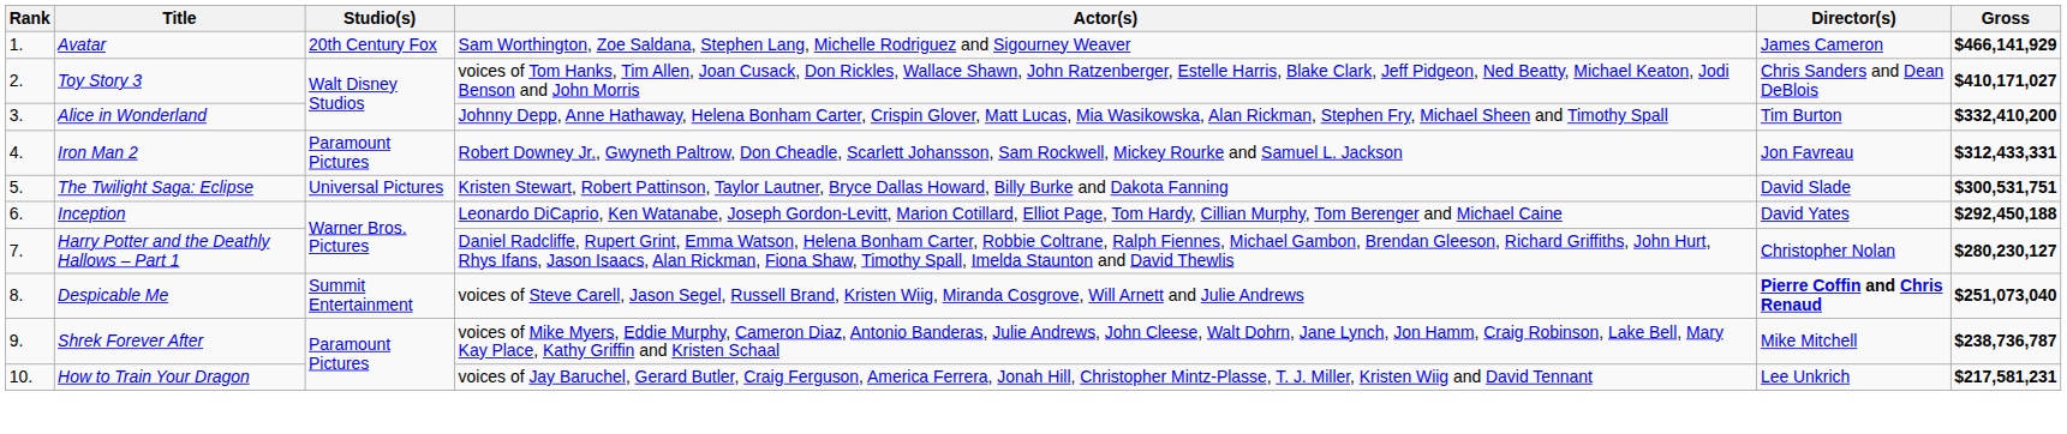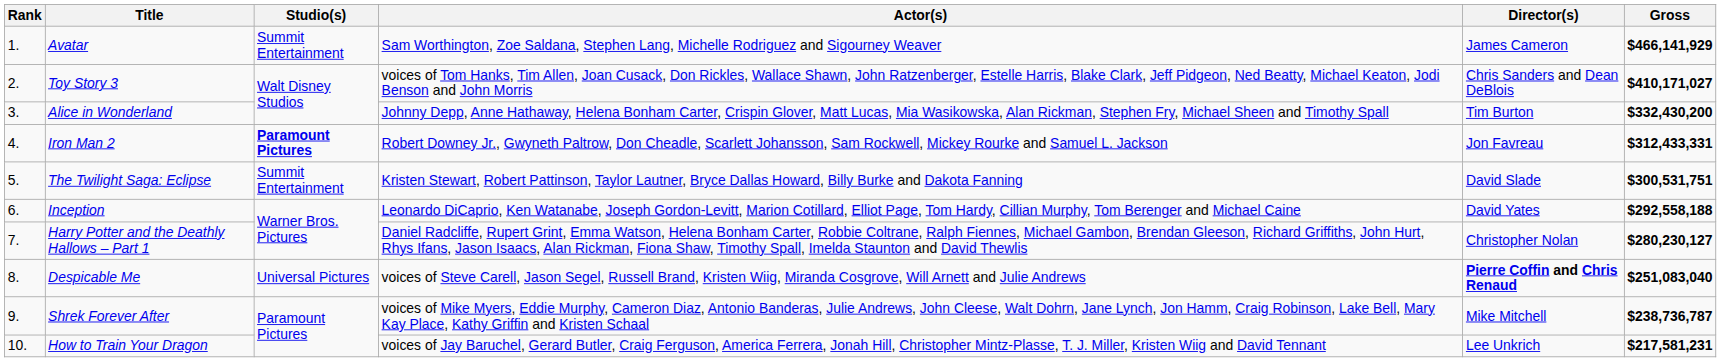Avatar | Studio(s): 20th Century Fox -> Summit Entertainment
Alice in Wonderland | Gross: $332,410,200 -> $332,430,200
Iron Man 2 | Studio(s): normal -> bold
The Twilight Saga: Eclipse | Studio(s): Universal Pictures -> Summit Entertainment
Inception | Gross: $292,450,188 -> $292,558,188
Despicable Me | Studio(s): Summit Entertainment -> Universal Pictures
Despicable Me | Gross: $251,073,040 -> $251,083,040
